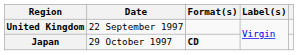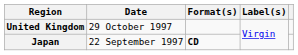United Kingdom | Date: 22 September 1997 -> 29 October 1997
Japan | Date: 29 October 1997 -> 22 September 1997
